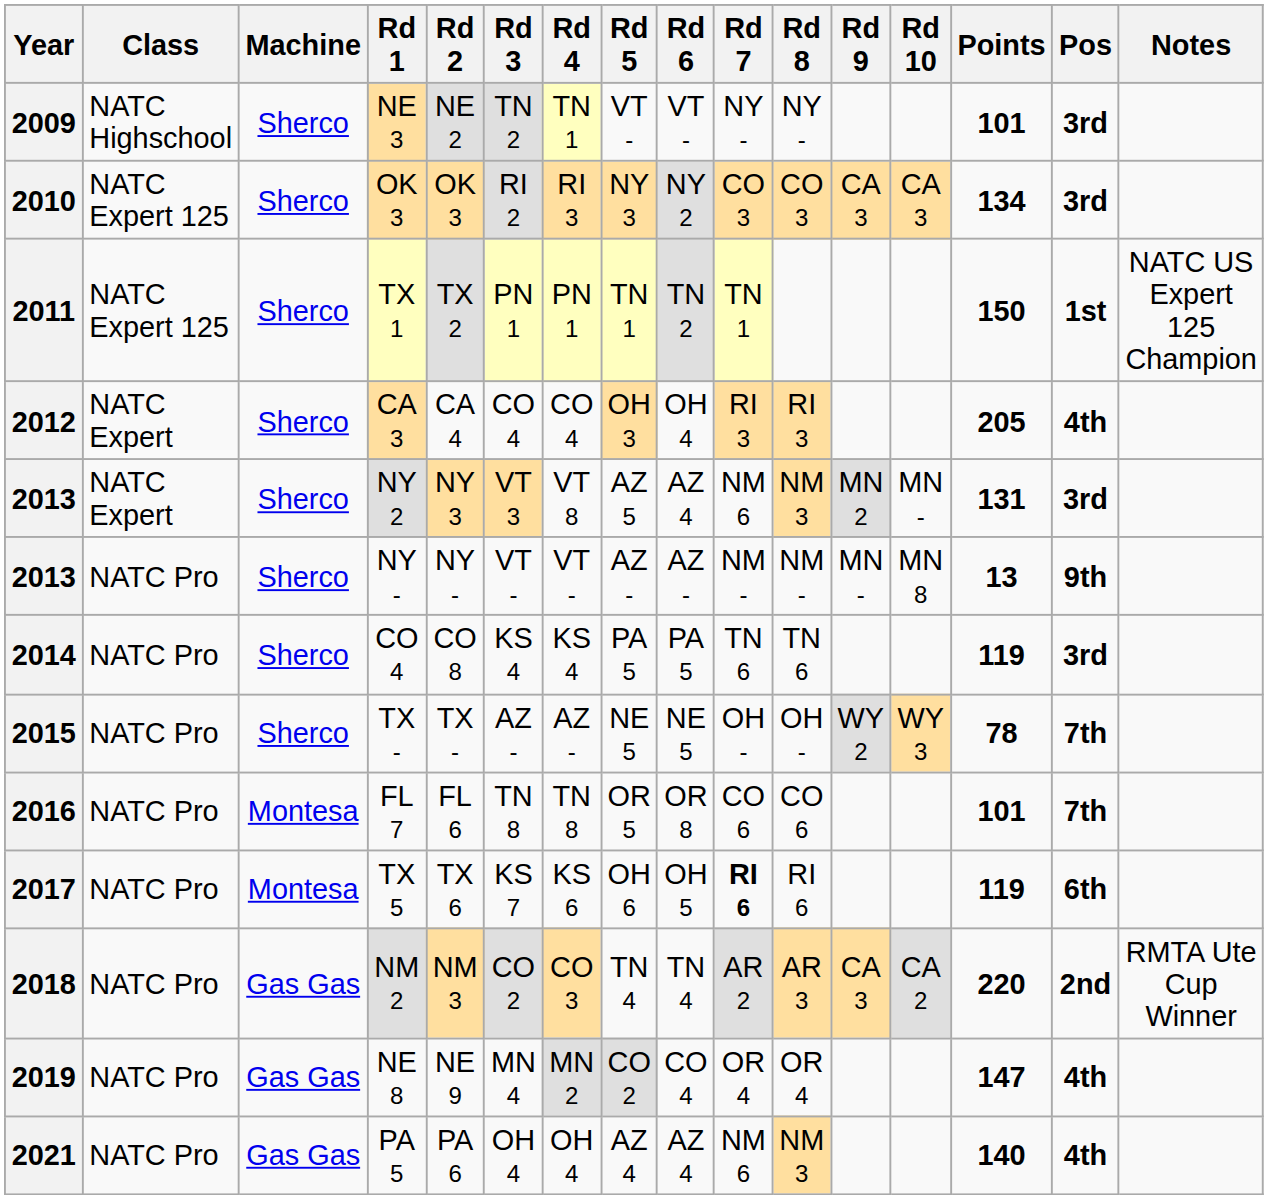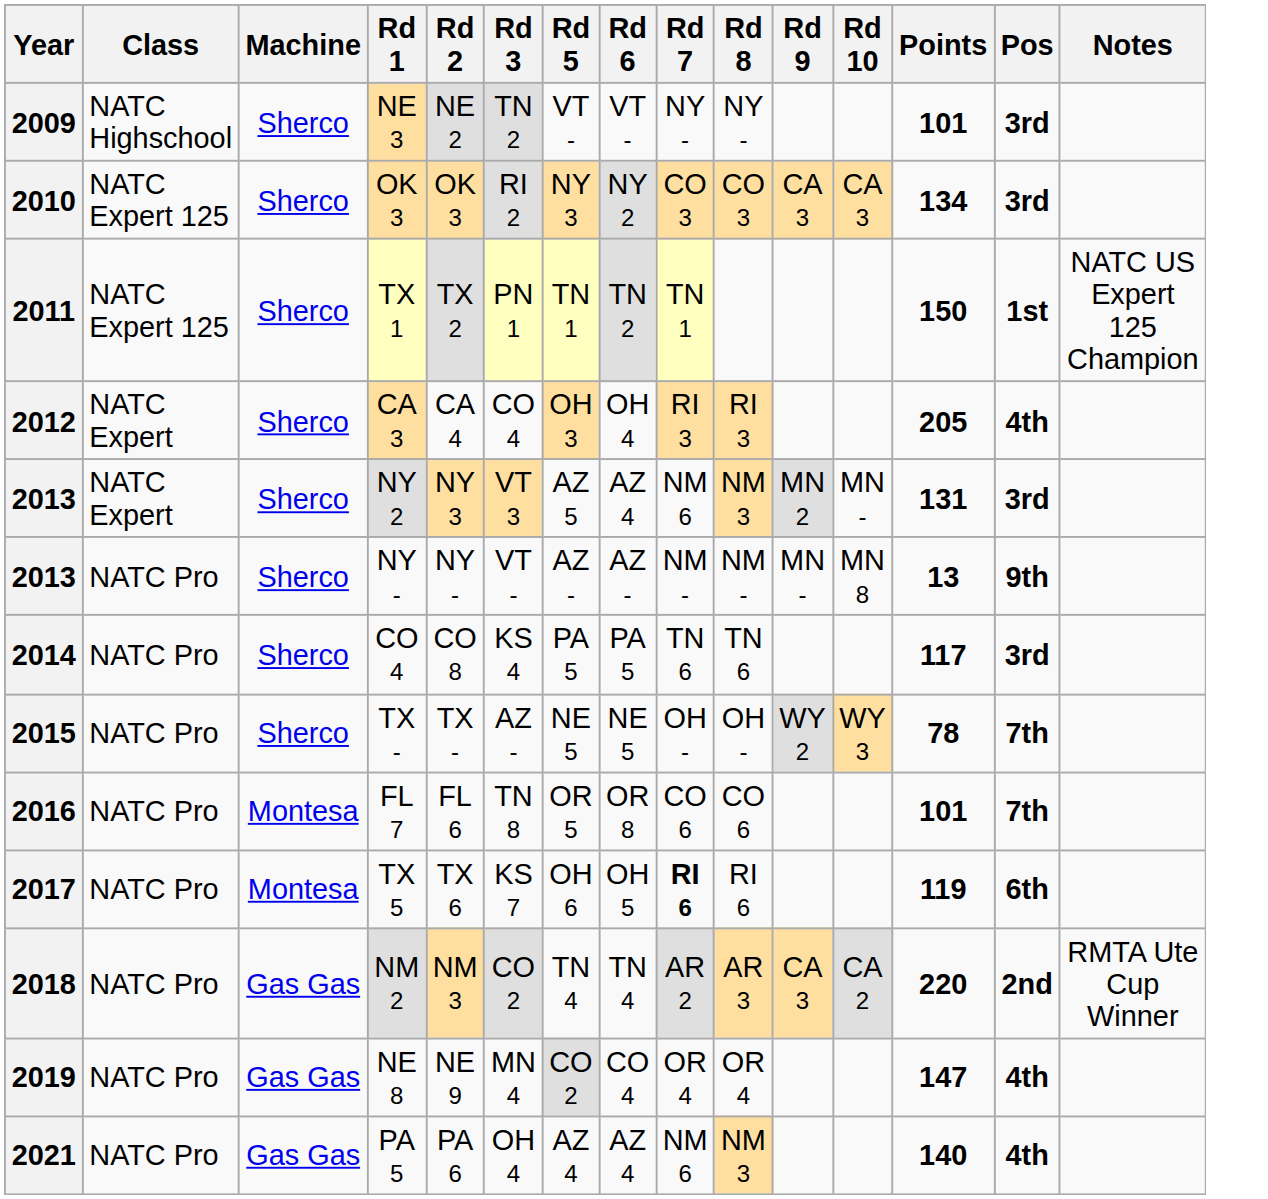- column: Rd 4 | TN 1 | RI 3 | PN 1 | CO 4 | VT 8 | VT - | KS 4 | AZ - | TN 8 | KS 6 | CO 3 | MN 2 | OH 4
2014 | Points: 119 -> 117
